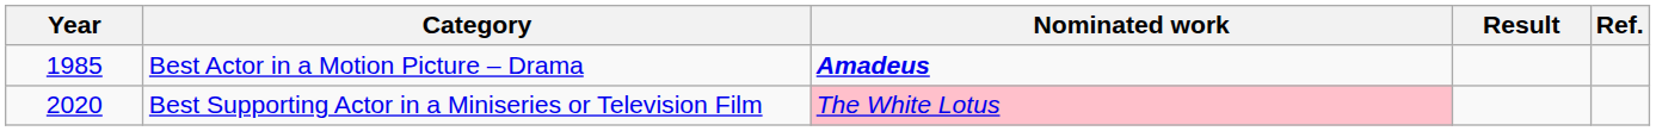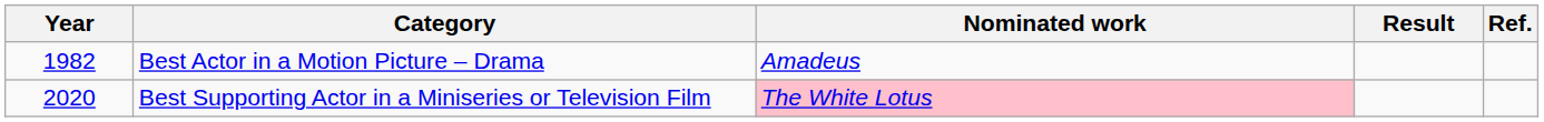Best Actor in a Motion Picture – Drama | Year: 1985 -> 1982
Best Actor in a Motion Picture – Drama | Nominated work: bold -> normal
